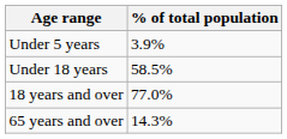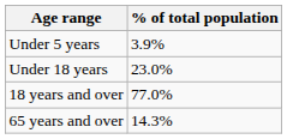Under 18 years | % of total population: 58.5% -> 23.0%
